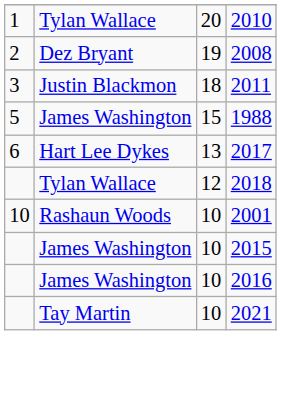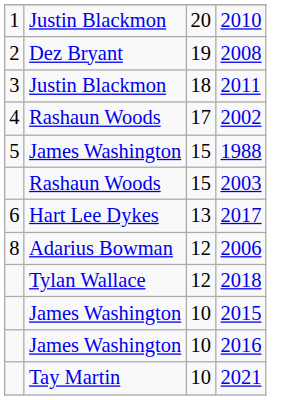2010 | column 2: Tylan Wallace -> Justin Blackmon
+ row: 4 | Rashaun Woods | 17 | 2002
+ row: Rashaun Woods | 15 | 2003
+ row: 8 | Adarius Bowman | 12 | 2006
- row: 10 | Rashaun Woods | 10 | 2001
